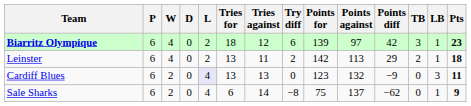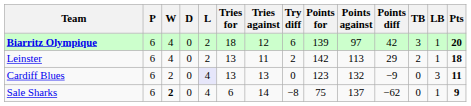Biarritz Olympique | Pts: 23 -> 20
Sale Sharks | W: normal -> bold
